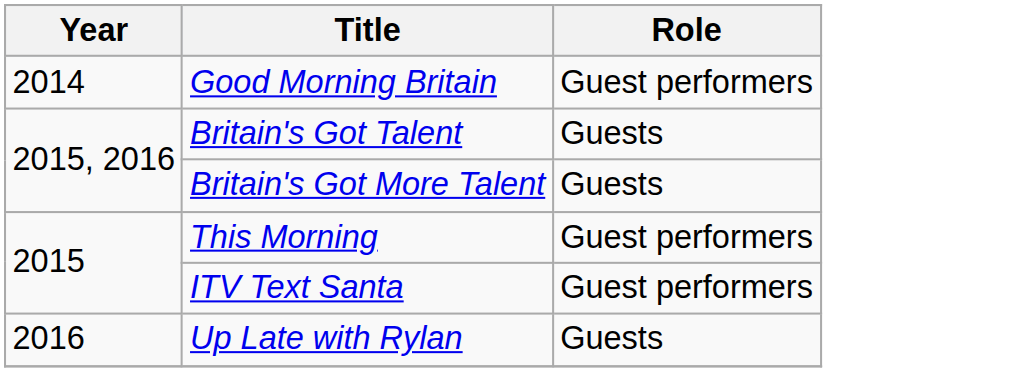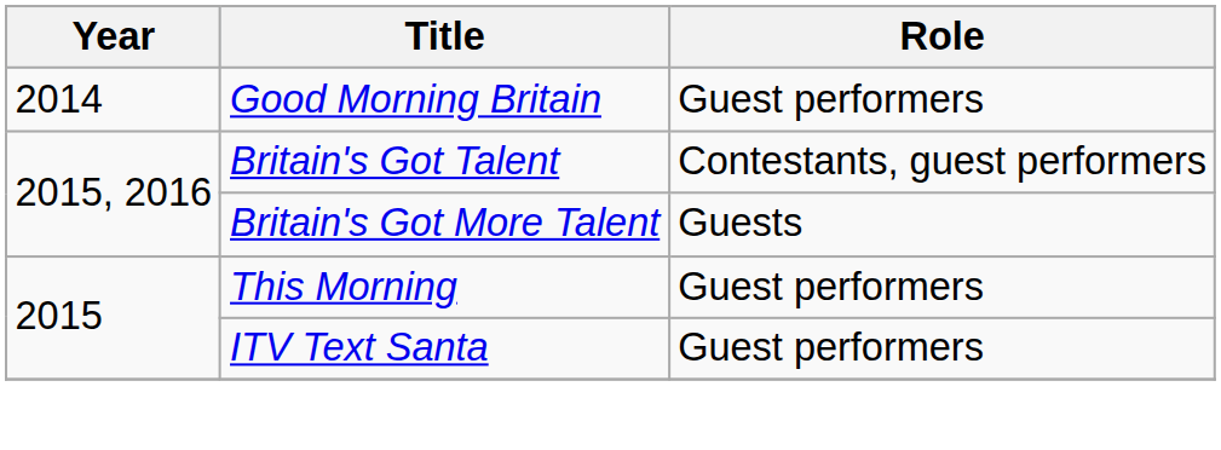Britain's Got Talent | Role: Guests -> Contestants, guest performers
- row: 2016 | Up Late with Rylan | Guests
